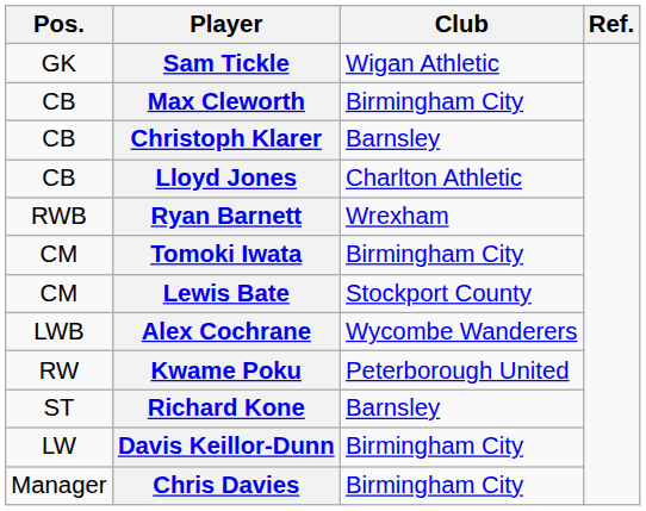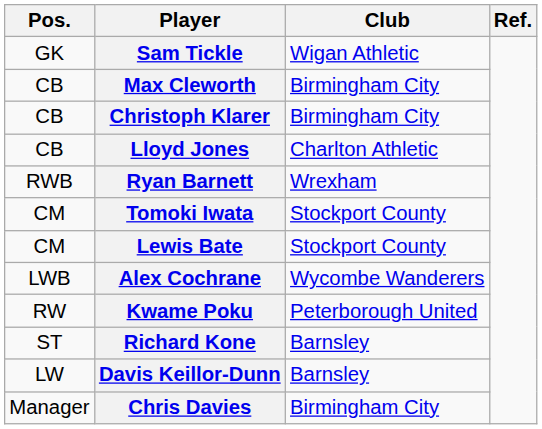Christoph Klarer | Club: Barnsley -> Birmingham City
Tomoki Iwata | Club: Birmingham City -> Stockport County
Davis Keillor-Dunn | Club: Birmingham City -> Barnsley
